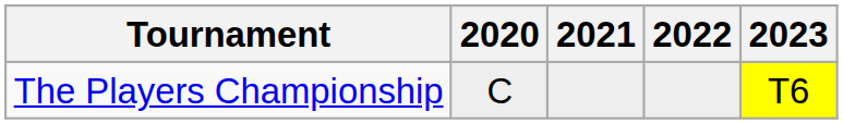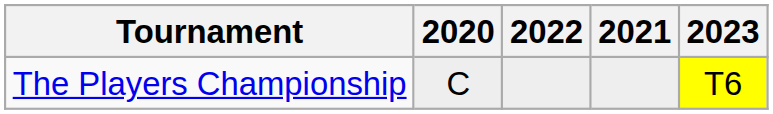columns swapped: 2021 <-> 2022
